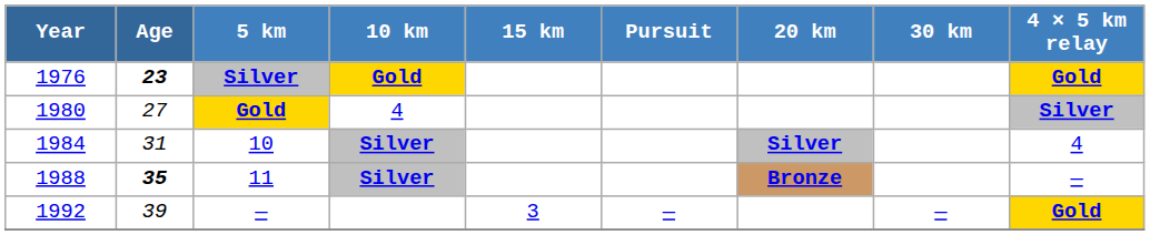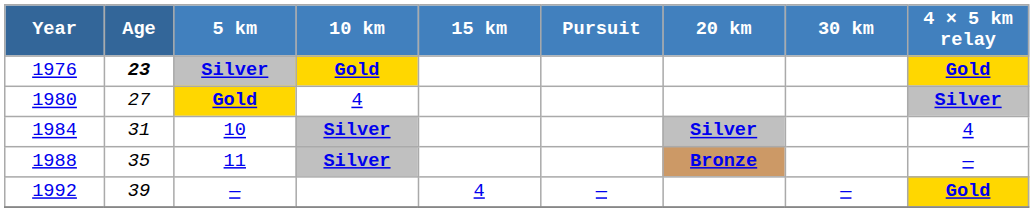1988 | Age: bold -> normal
1992 | 15 km: 3 -> 4
